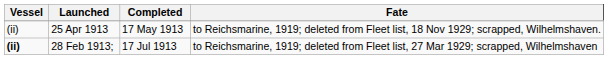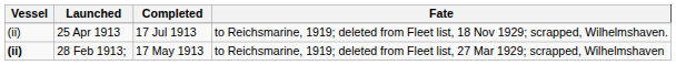25 Apr 1913 | Completed: 17 May 1913 -> 17 Jul 1913
28 Feb 1913; | Completed: 17 Jul 1913 -> 17 May 1913
